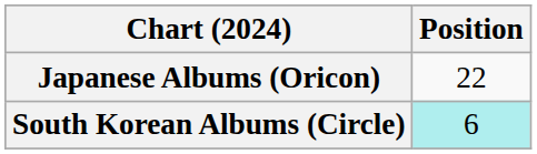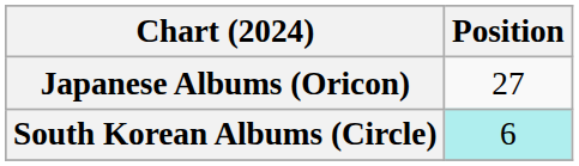Japanese Albums (Oricon) | Position: 22 -> 27
